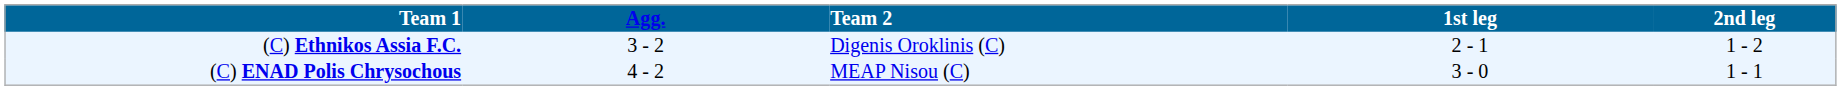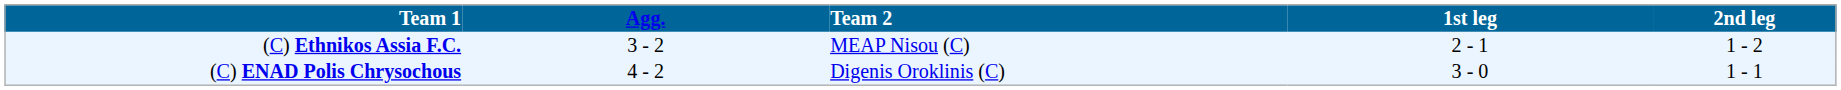(C) Ethnikos Assia F.C. | Team 2: Digenis Oroklinis (C) -> MEAP Nisou (C)
(C) ENAD Polis Chrysochous | Team 2: MEAP Nisou (C) -> Digenis Oroklinis (C)
